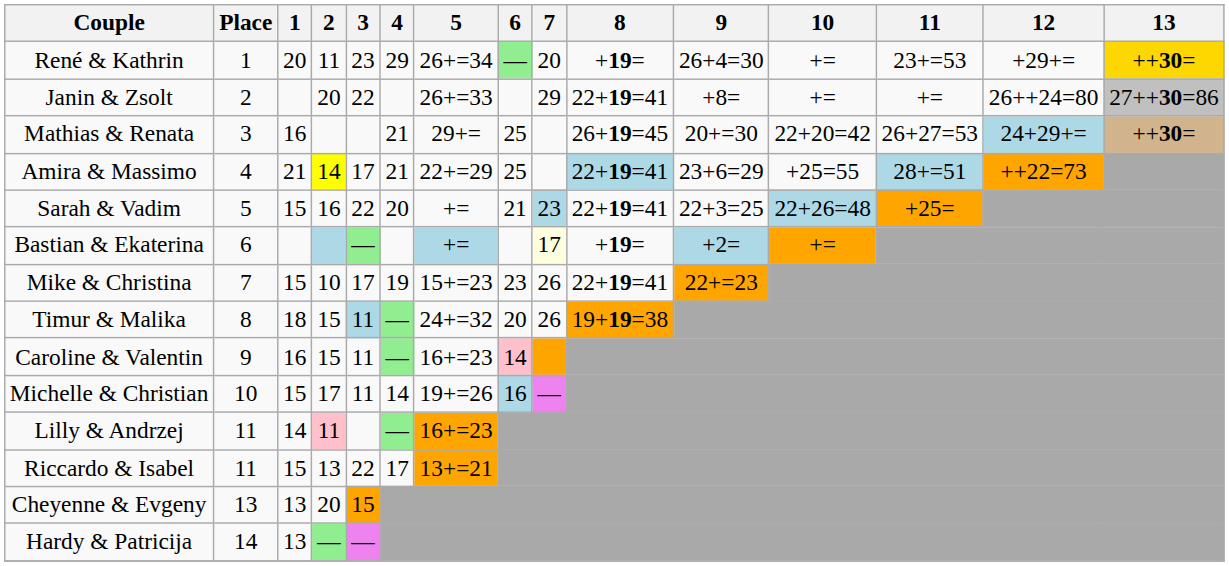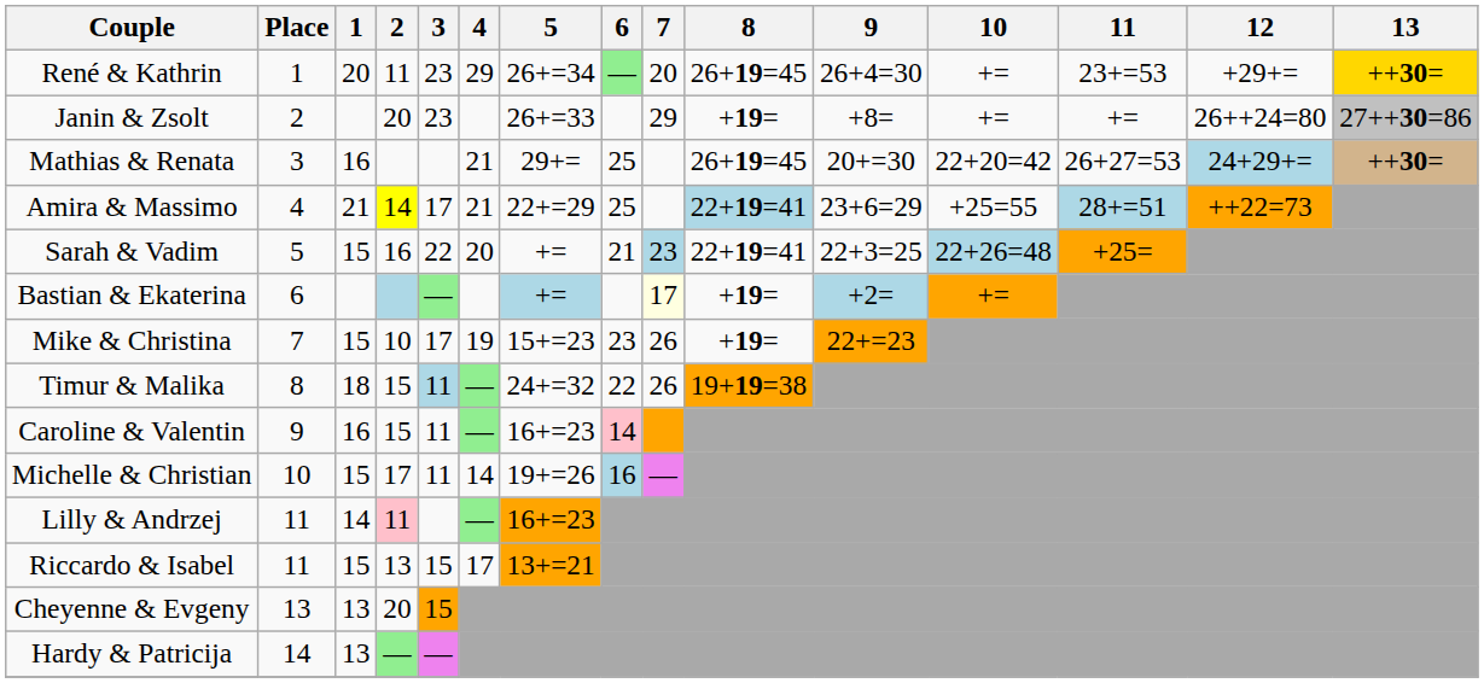René & Kathrin | 8: +19= -> 26+19=45
Janin & Zsolt | 3: 22 -> 23
Janin & Zsolt | 8: 22+19=41 -> +19=
Mike & Christina | 8: 22+19=41 -> +19=
Timur & Malika | 6: 20 -> 22
Riccardo & Isabel | 3: 22 -> 15
